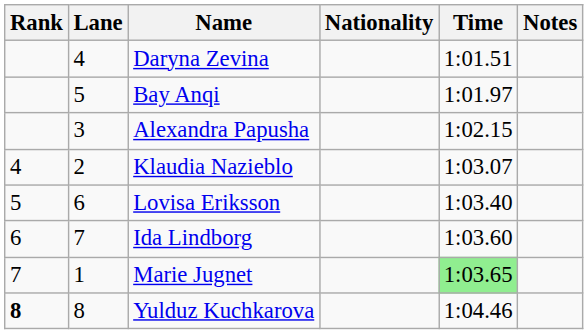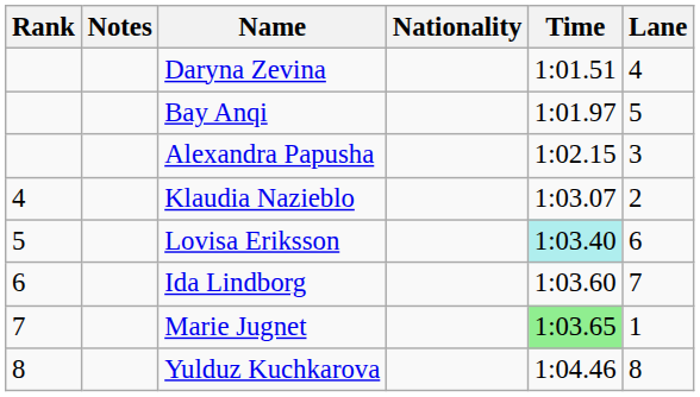columns swapped: Lane <-> Notes
Lovisa Eriksson | Time: no background -> paleturquoise background
Yulduz Kuchkarova | Rank: bold -> normal
